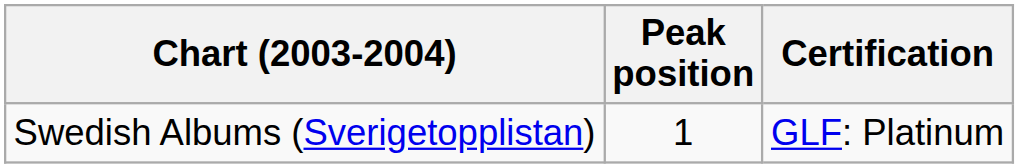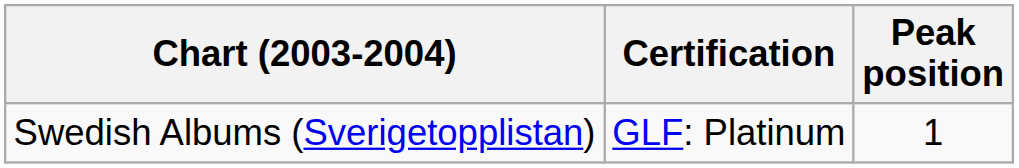columns swapped: Peak position <-> Certification
